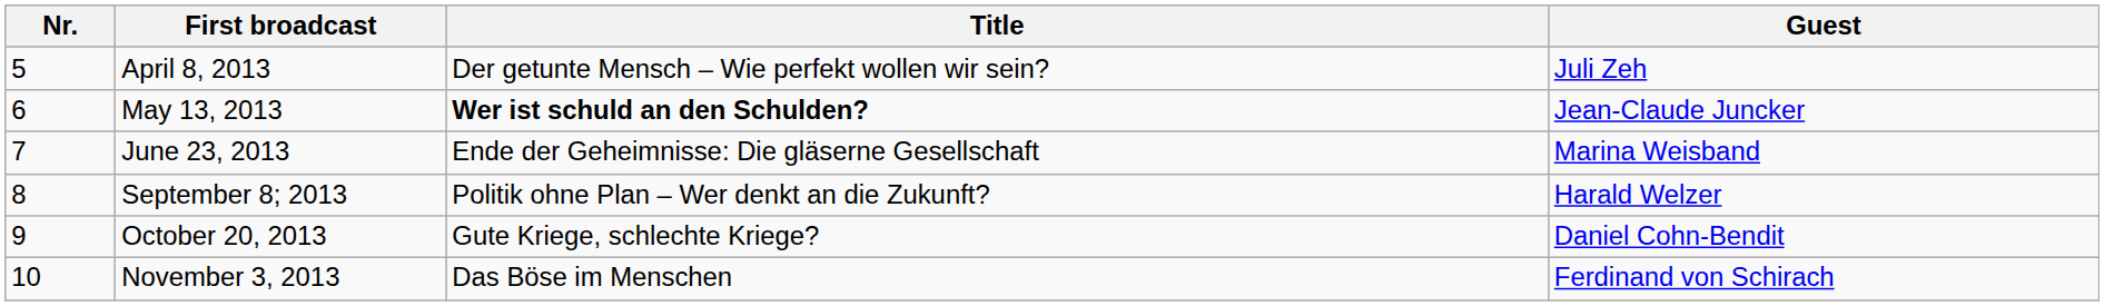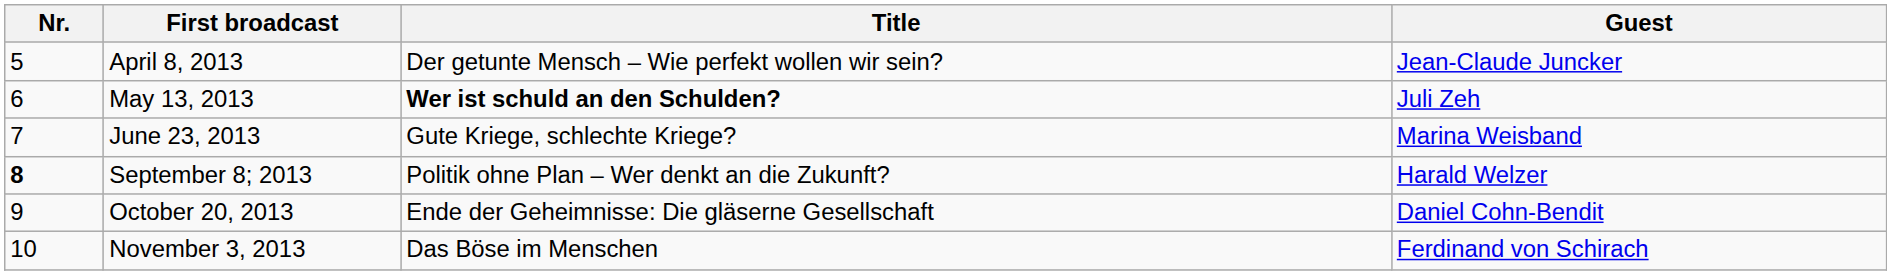April 8, 2013 | Guest: Juli Zeh -> Jean-Claude Juncker
May 13, 2013 | Guest: Jean-Claude Juncker -> Juli Zeh
June 23, 2013 | Title: Ende der Geheimnisse: Die gläserne Gesellschaft -> Gute Kriege, schlechte Kriege?
September 8; 2013 | Nr.: normal -> bold
October 20, 2013 | Title: Gute Kriege, schlechte Kriege? -> Ende der Geheimnisse: Die gläserne Gesellschaft
